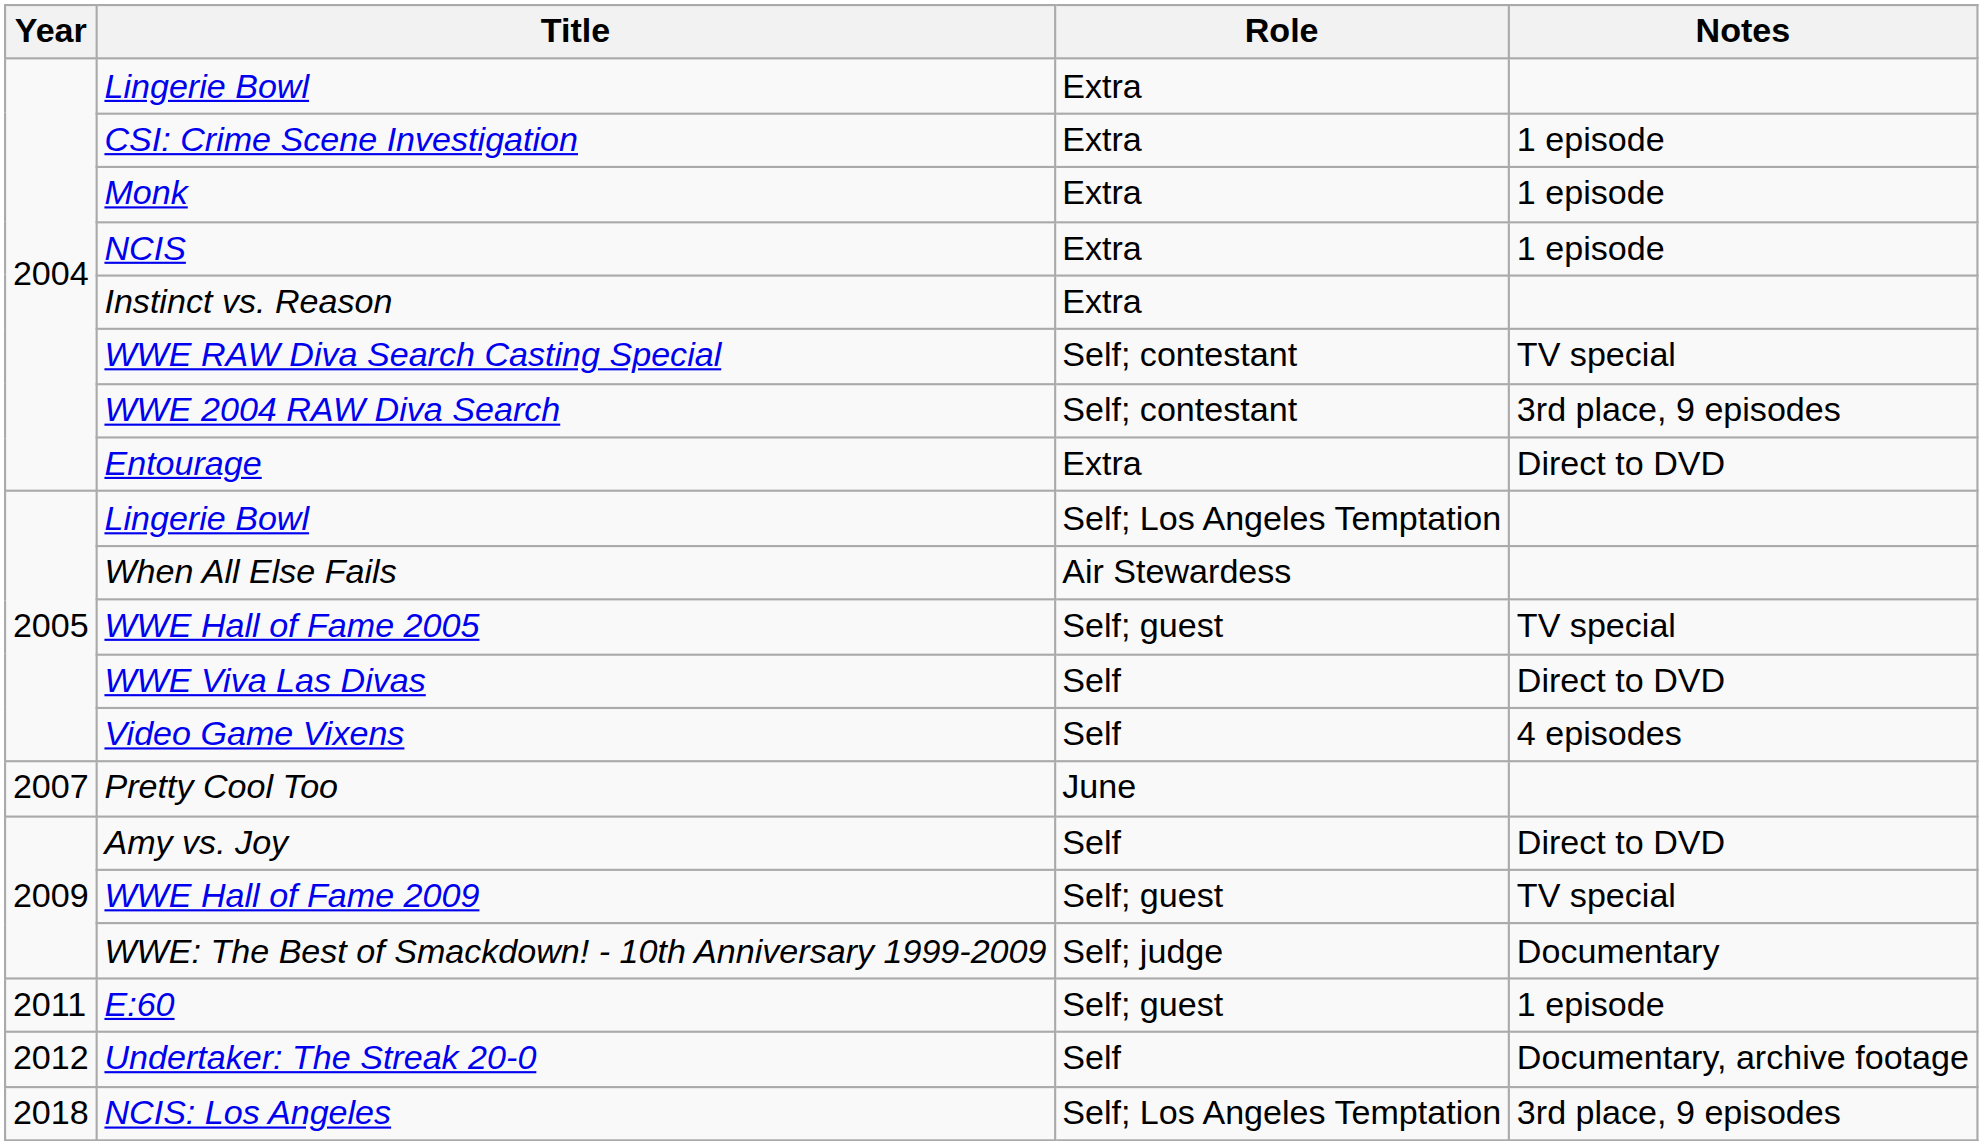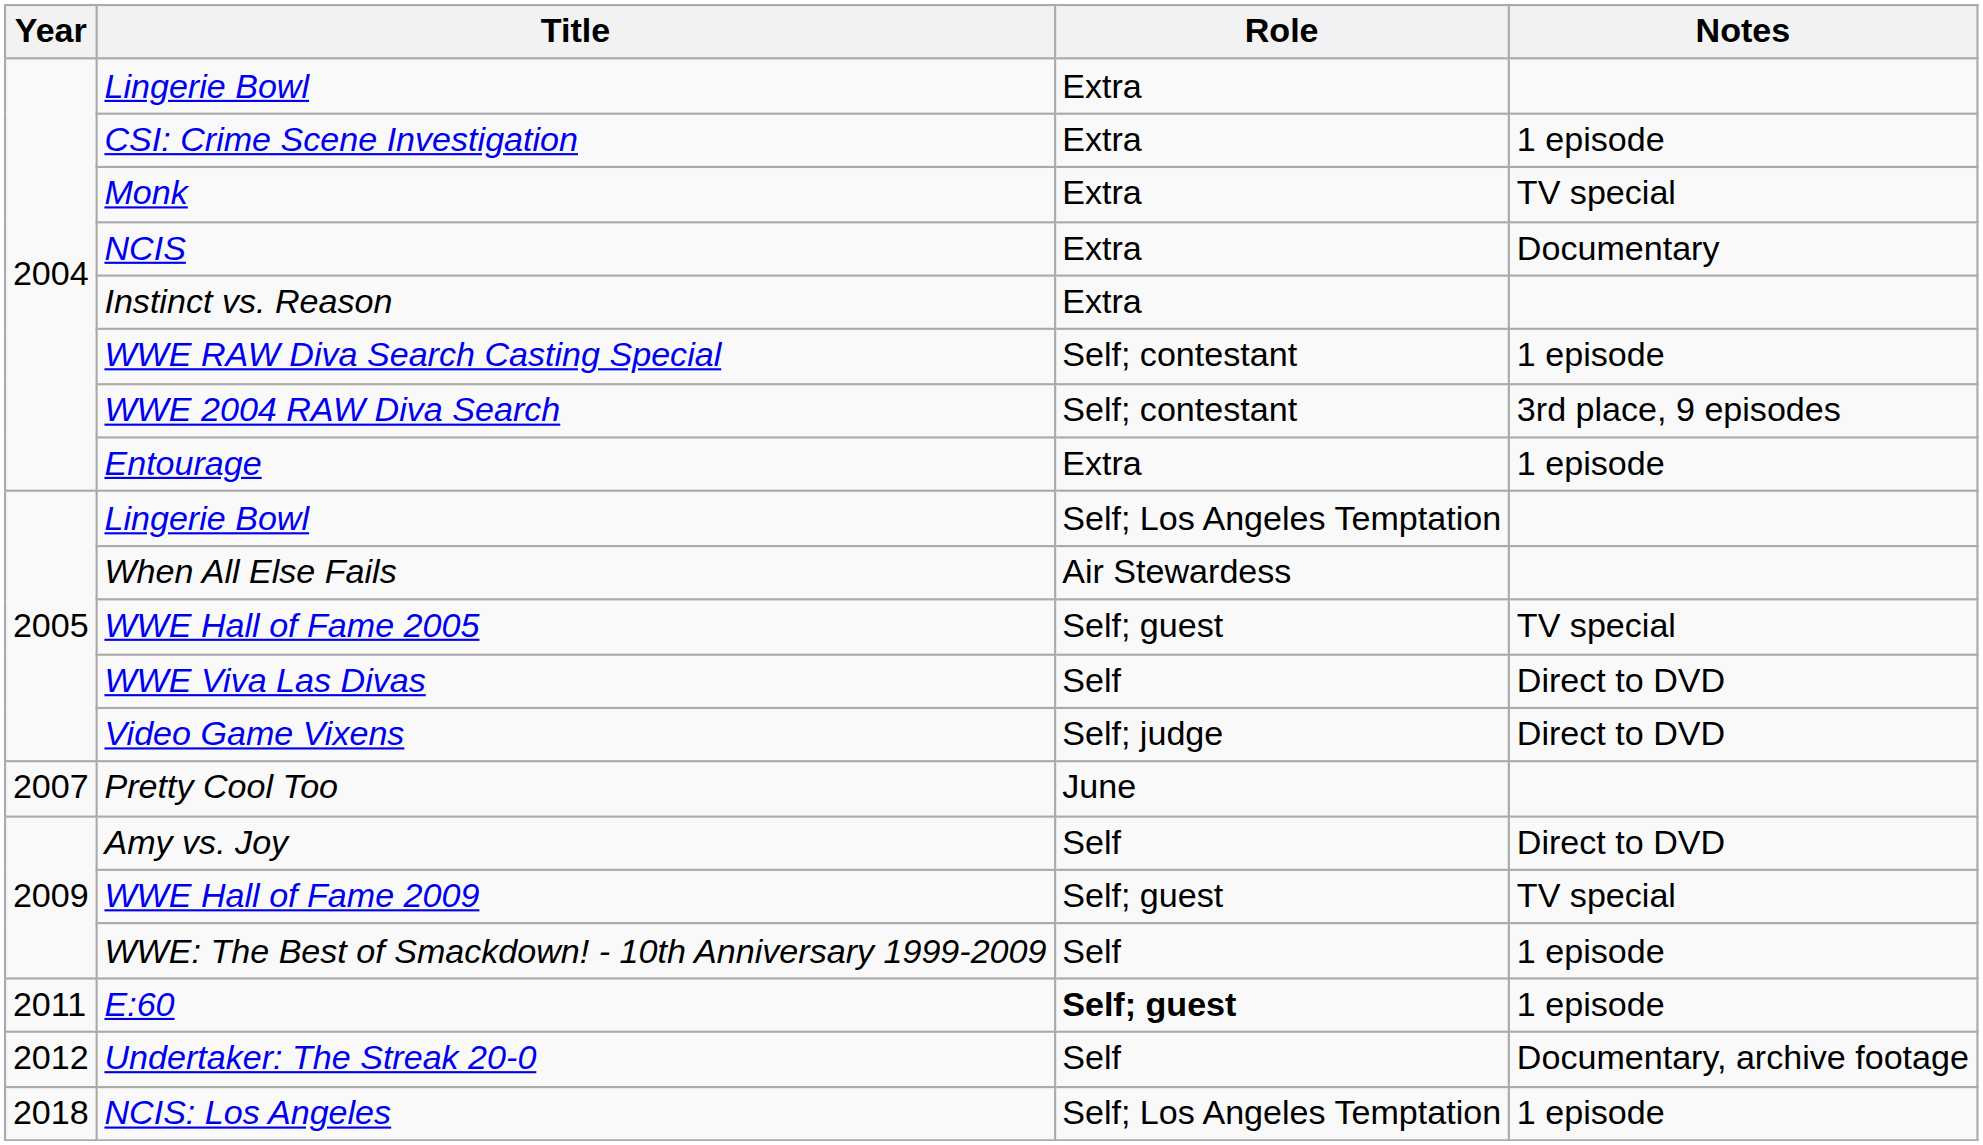Monk | Notes: 1 episode -> TV special
NCIS | Notes: 1 episode -> Documentary
WWE RAW Diva Search Casting Special | Notes: TV special -> 1 episode
Entourage | Notes: Direct to DVD -> 1 episode
Video Game Vixens | Role: Self -> Self; judge
Video Game Vixens | Notes: 4 episodes -> Direct to DVD
WWE: The Best of Smackdown! - 10th Anniversary 1999-2009 | Role: Self; judge -> Self
WWE: The Best of Smackdown! - 10th Anniversary 1999-2009 | Notes: Documentary -> 1 episode
E:60 | Role: normal -> bold
NCIS: Los Angeles | Notes: 3rd place, 9 episodes -> 1 episode
